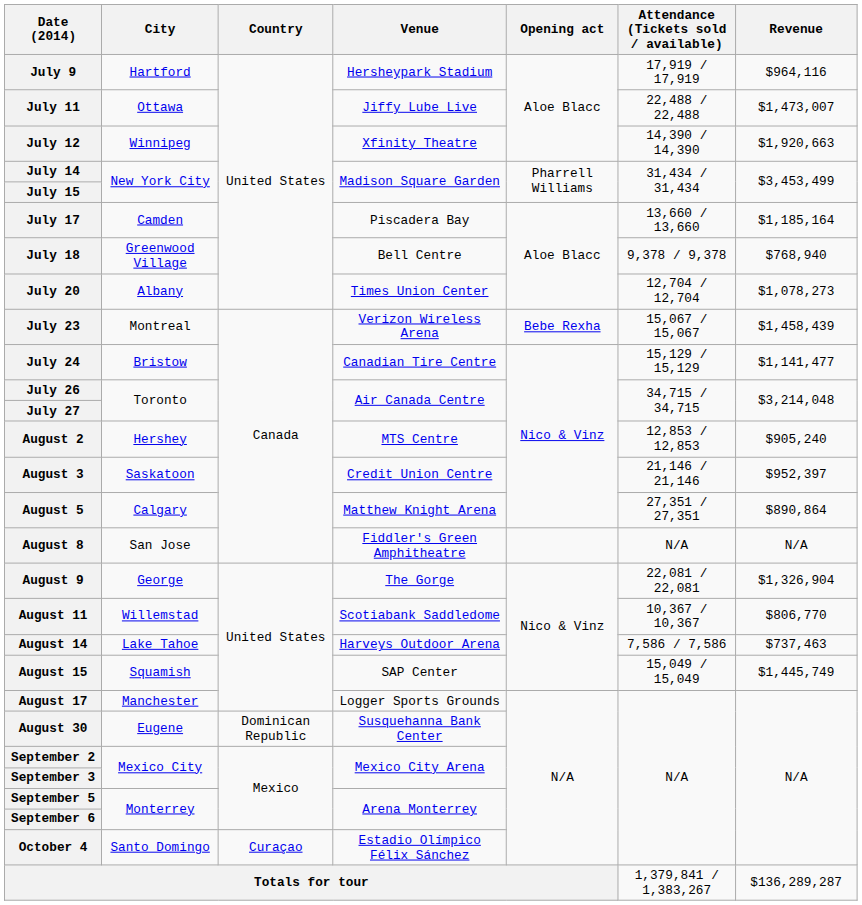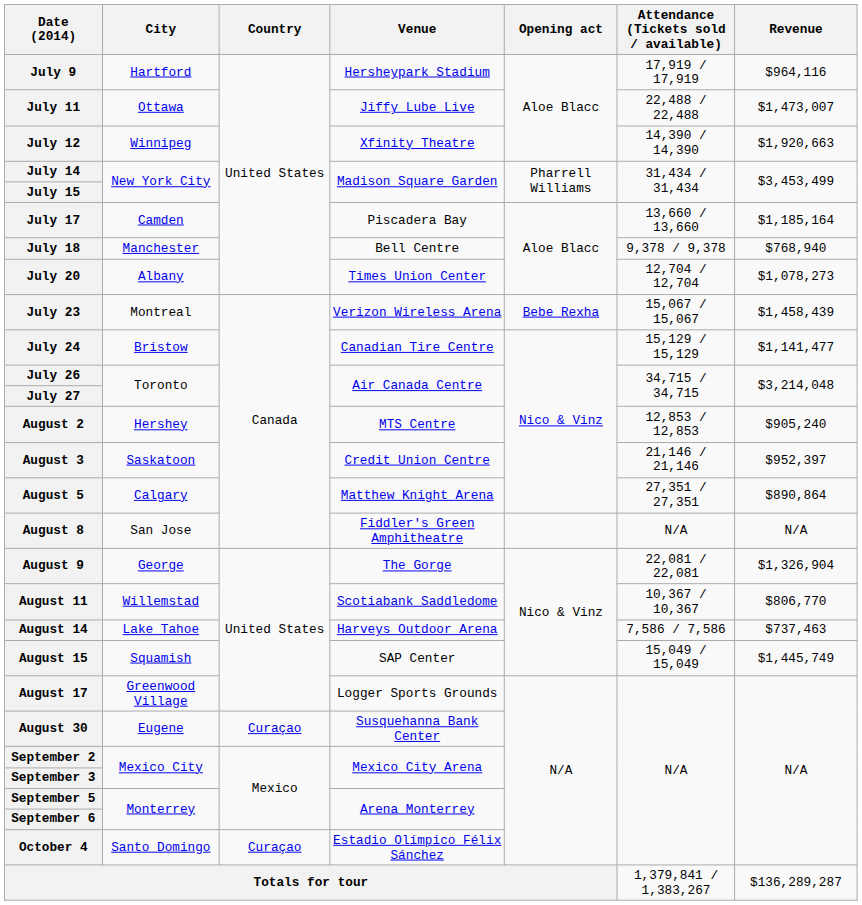July 18 | City: Greenwood Village -> Manchester
August 17 | City: Manchester -> Greenwood Village
August 30 | Country: Dominican Republic -> Curaçao
